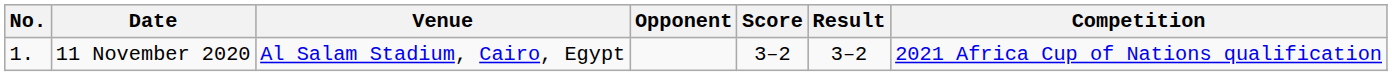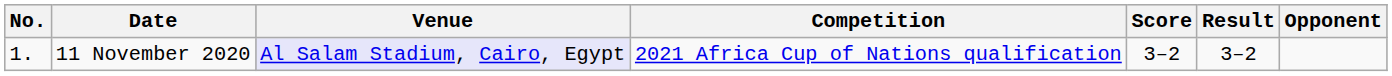columns swapped: Opponent <-> Competition
11 November 2020 | Venue: no background -> lavender background
